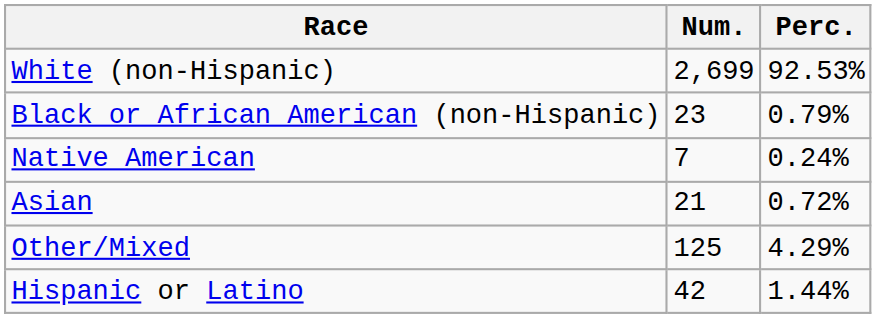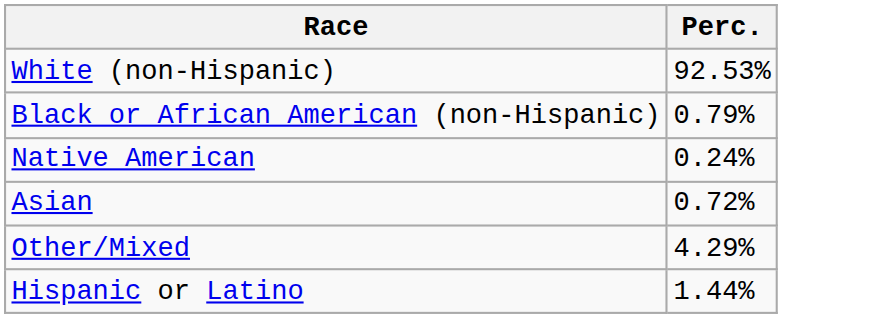- column: Num. | 2,699 | 23 | 7 | 21 | 125 | 42
